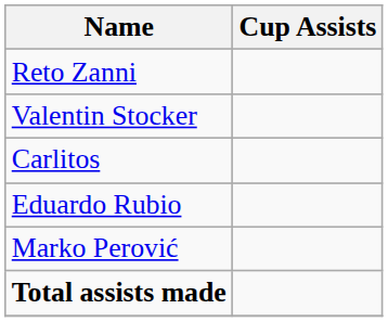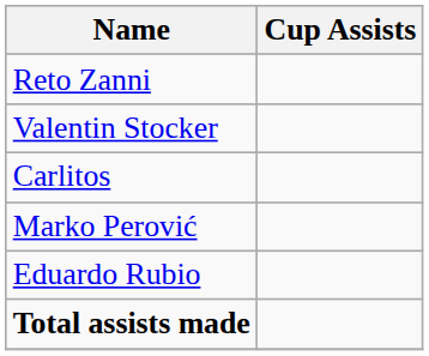rows swapped: Eduardo Rubio <-> Marko Perović
